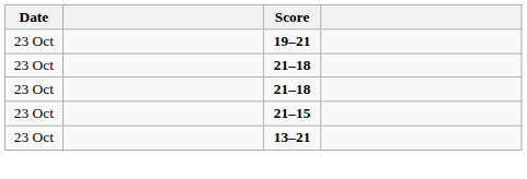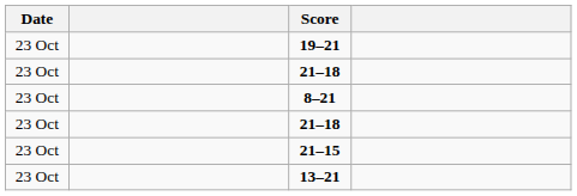+ row: 23 Oct | 8–21
